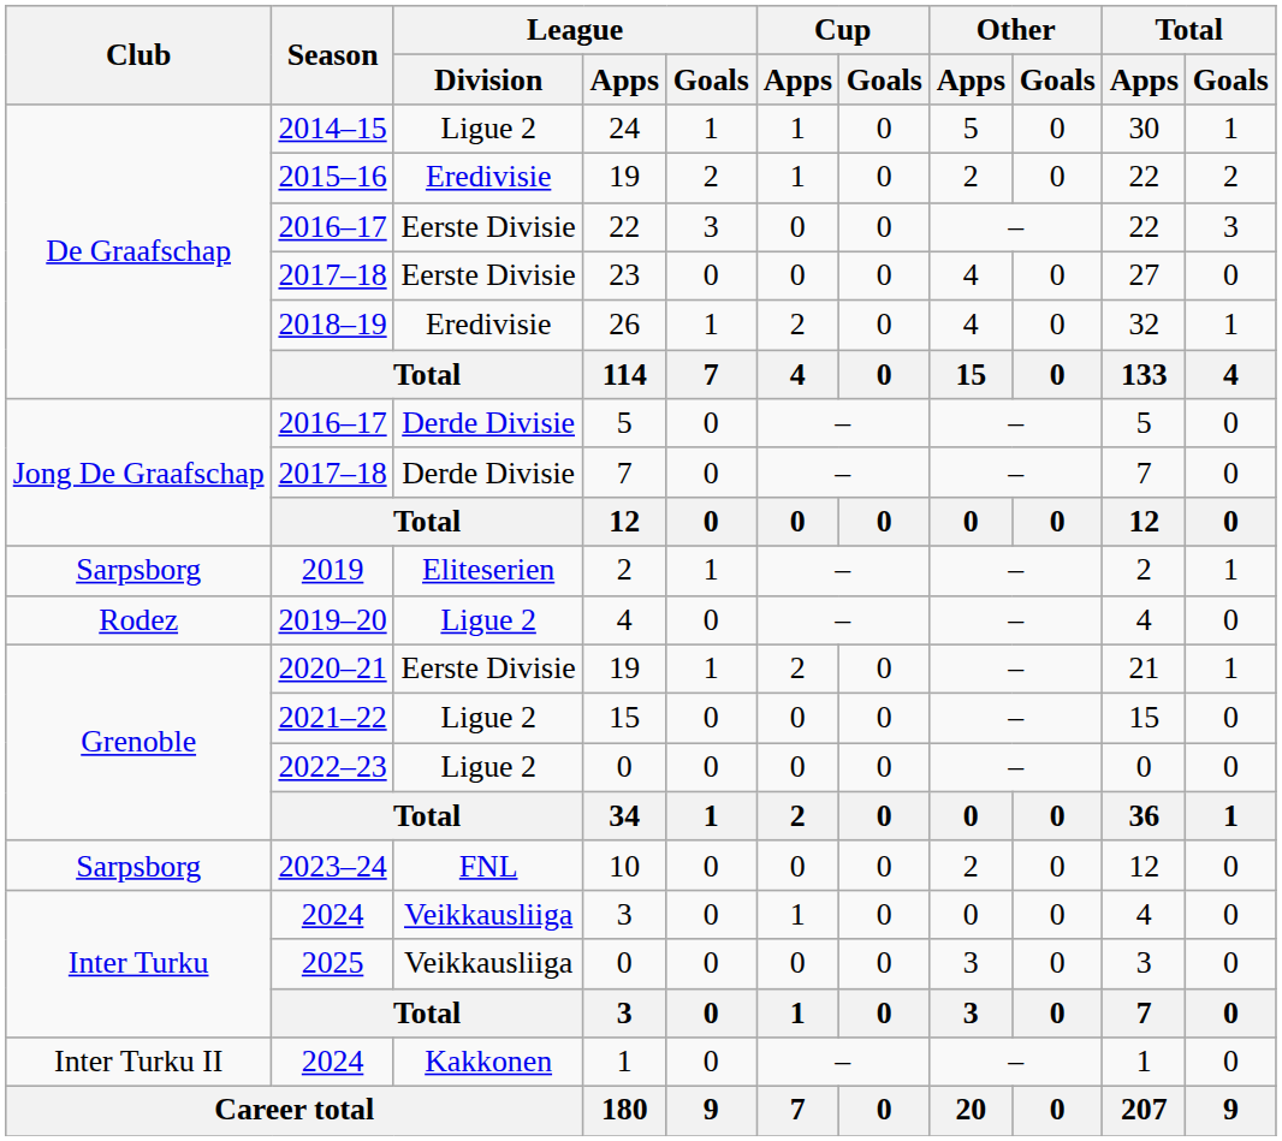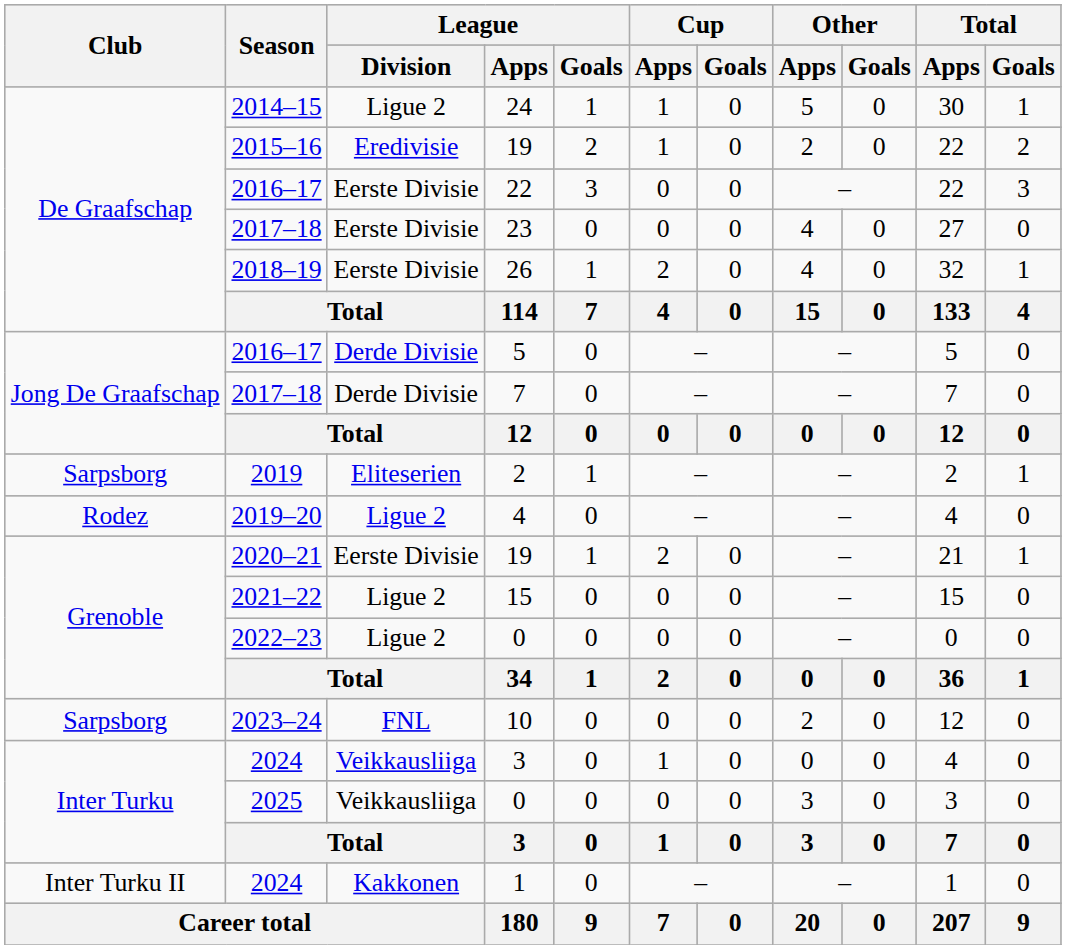26 | League / Division: Eredivisie -> Eerste Divisie
